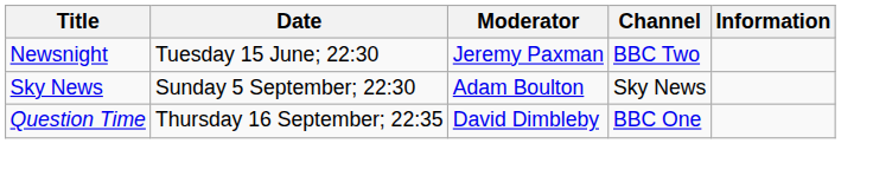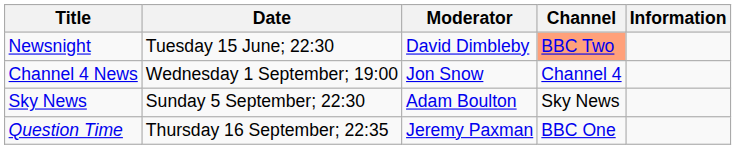Newsnight | Moderator: Jeremy Paxman -> David Dimbleby
Newsnight | Channel: no background -> lightsalmon background
+ row: Channel 4 News | Wednesday 1 September; 19:00 | Jon Snow | Channel 4
Question Time | Moderator: David Dimbleby -> Jeremy Paxman
